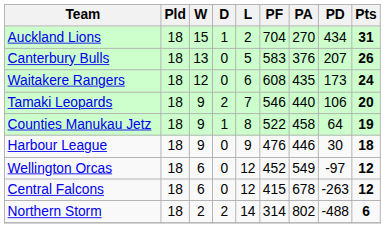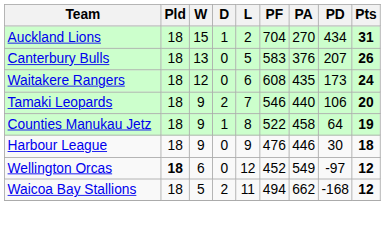Wellington Orcas | Pld: normal -> bold
+ row: Waicoa Bay Stallions | 18 | 5 | 2 | 11 | 494 | 662 | -168 | 12
- row: Central Falcons | 18 | 6 | 0 | 12 | 415 | 678 | -263 | 12
- row: Northern Storm | 18 | 2 | 2 | 14 | 314 | 802 | -488 | 6
